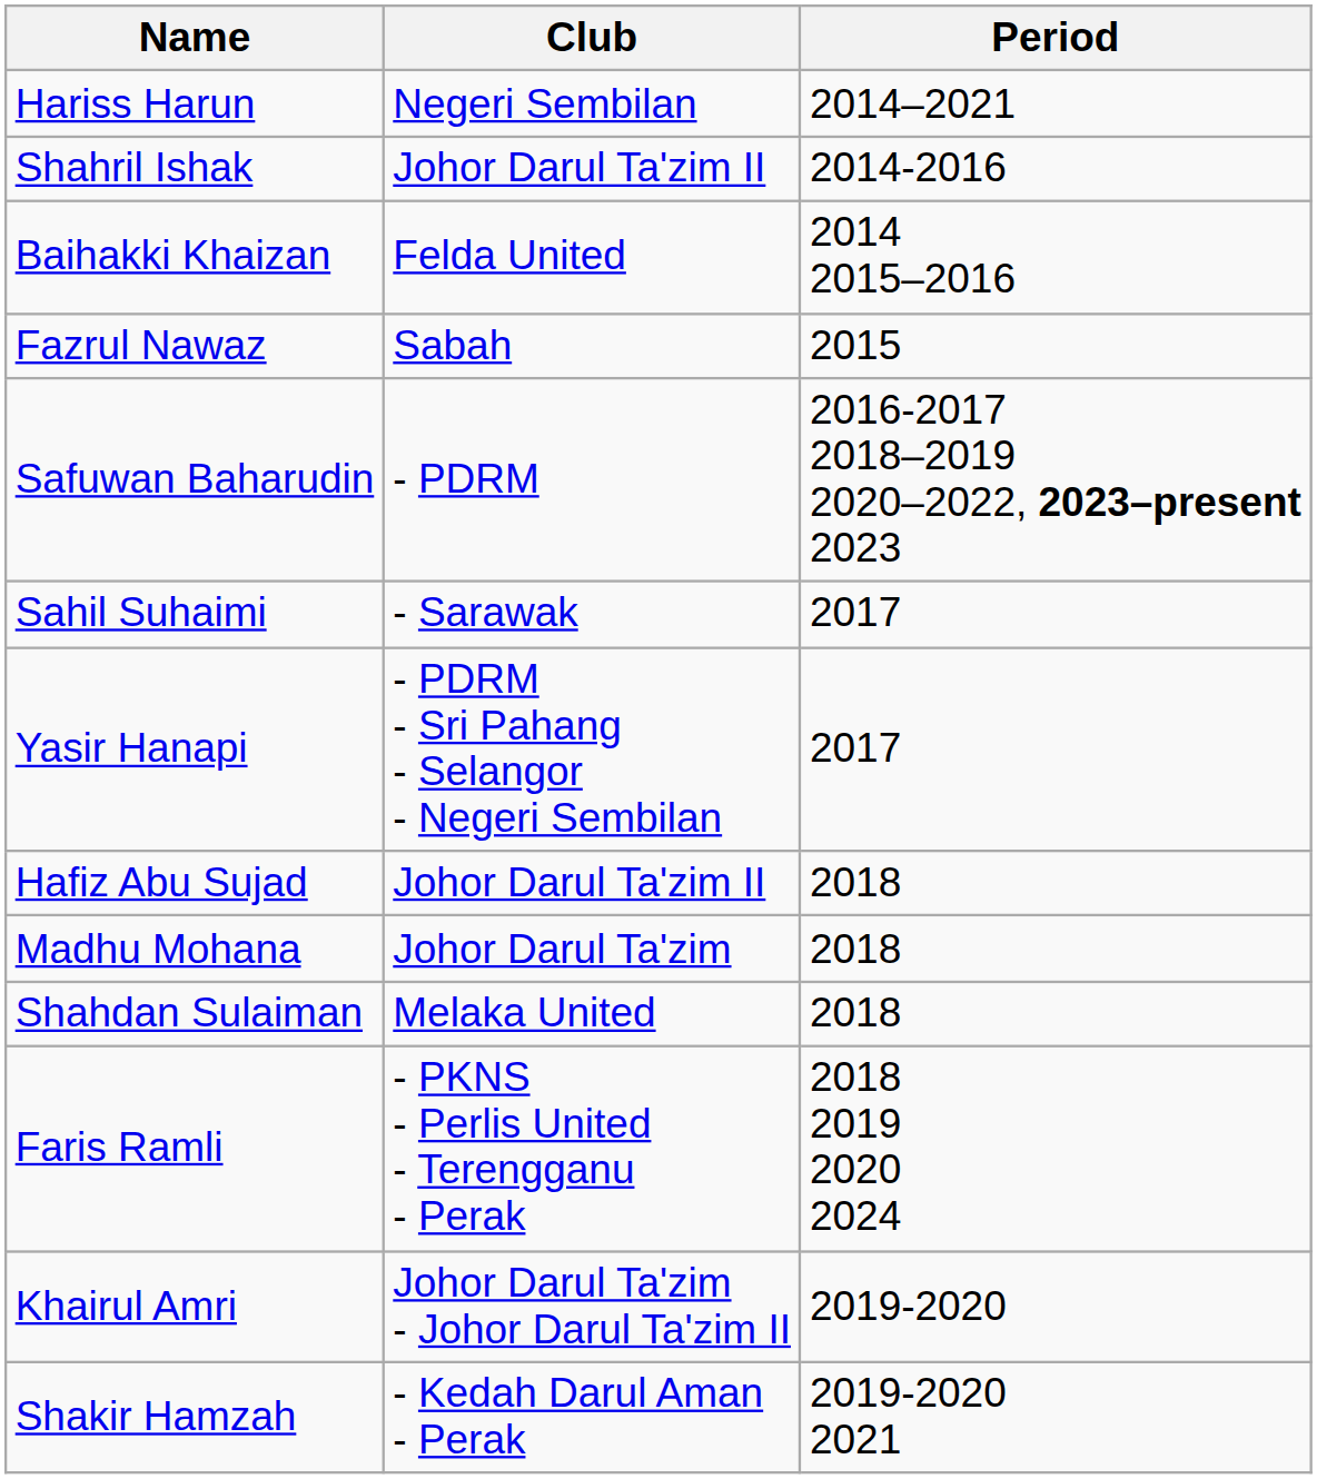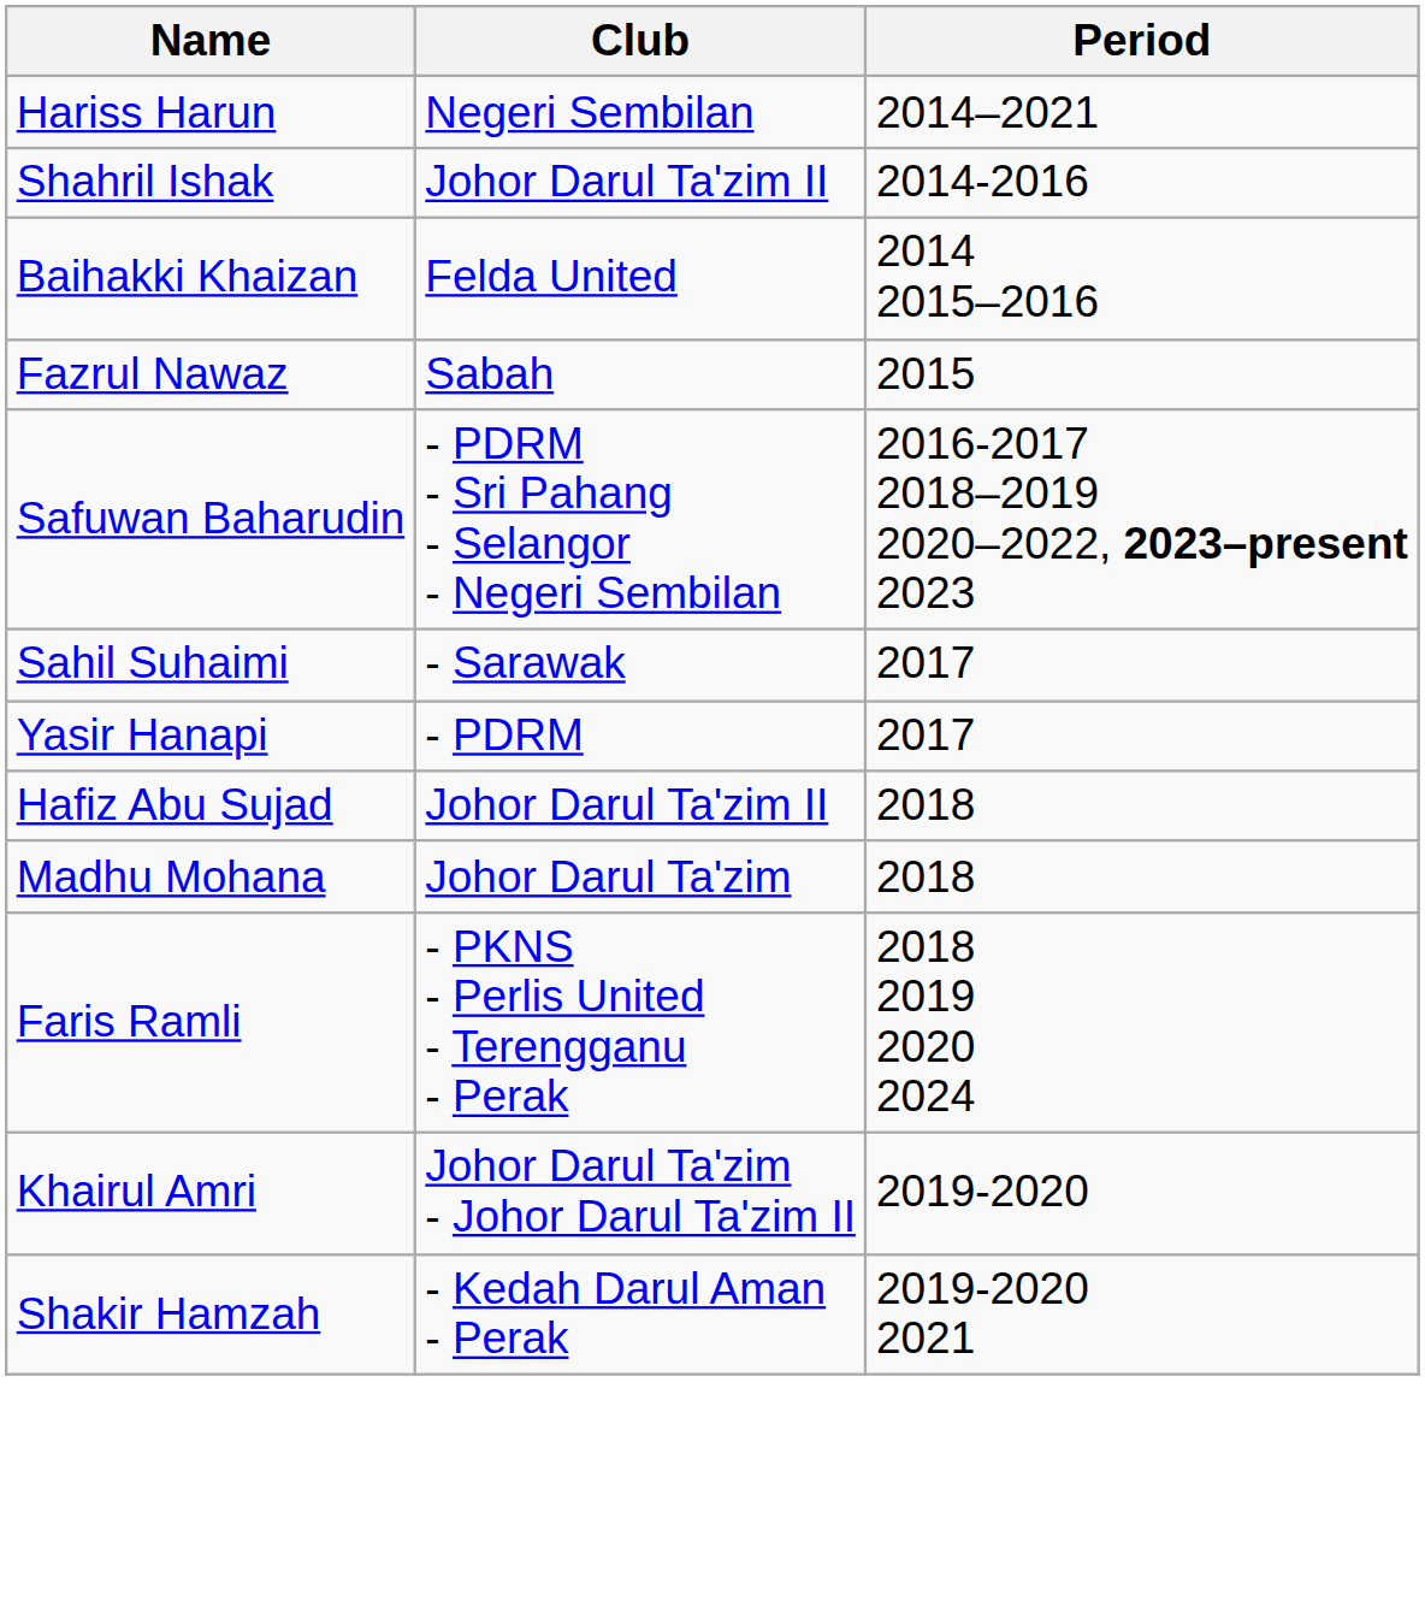Safuwan Baharudin | Club: - PDRM -> - PDRM - Sri Pahang - Selangor - Negeri Sembilan
Yasir Hanapi | Club: - PDRM - Sri Pahang - Selangor - Negeri Sembilan -> - PDRM
- row: Shahdan Sulaiman | Melaka United | 2018
